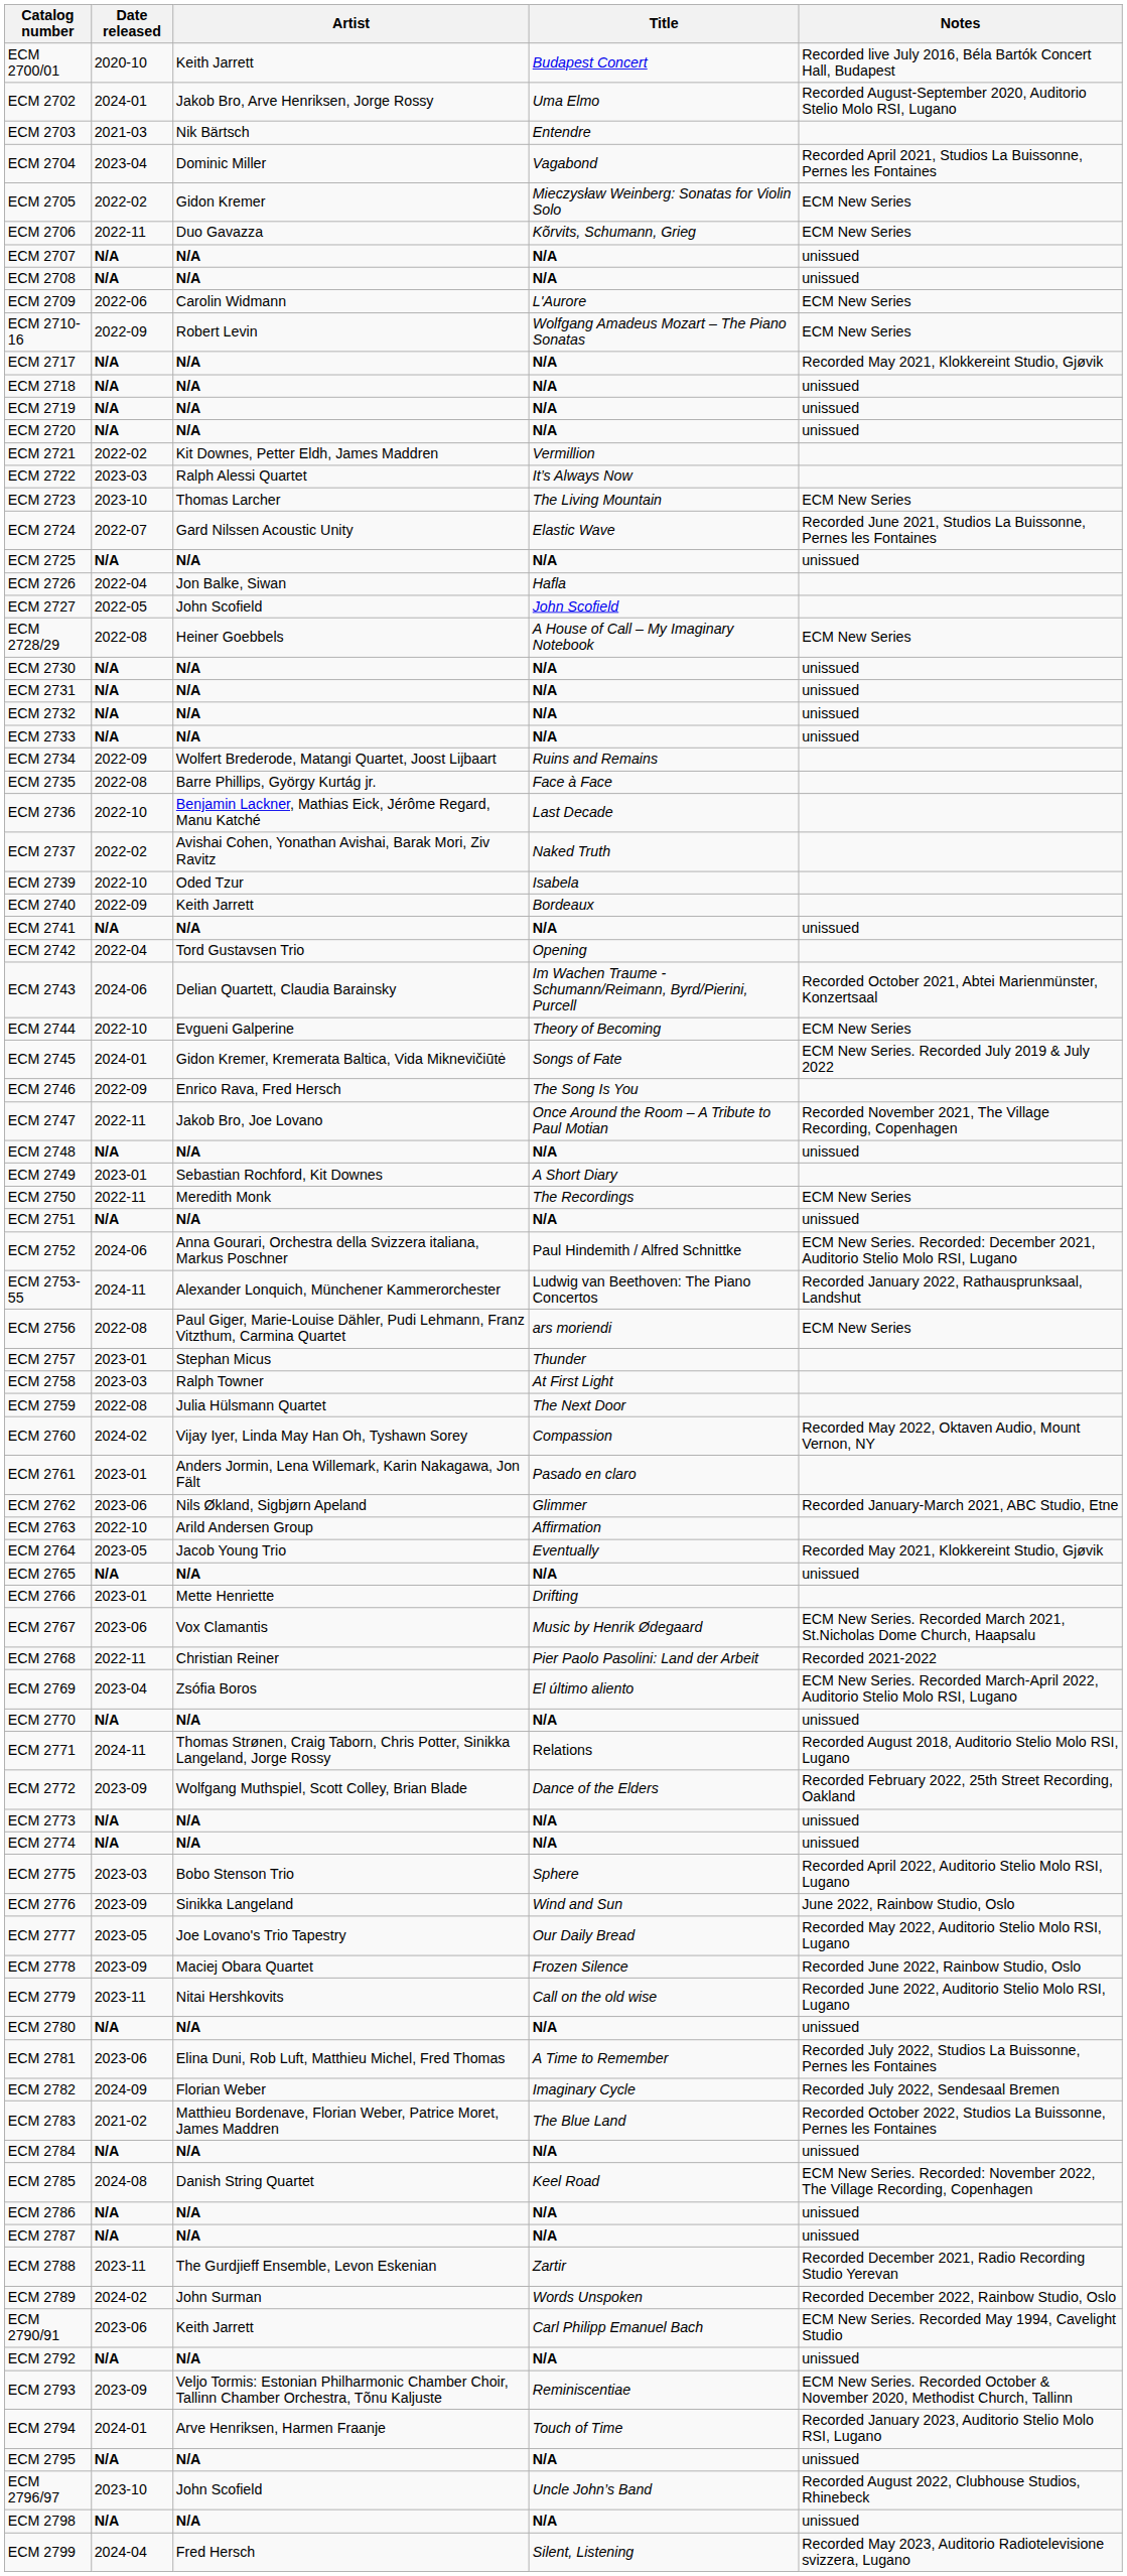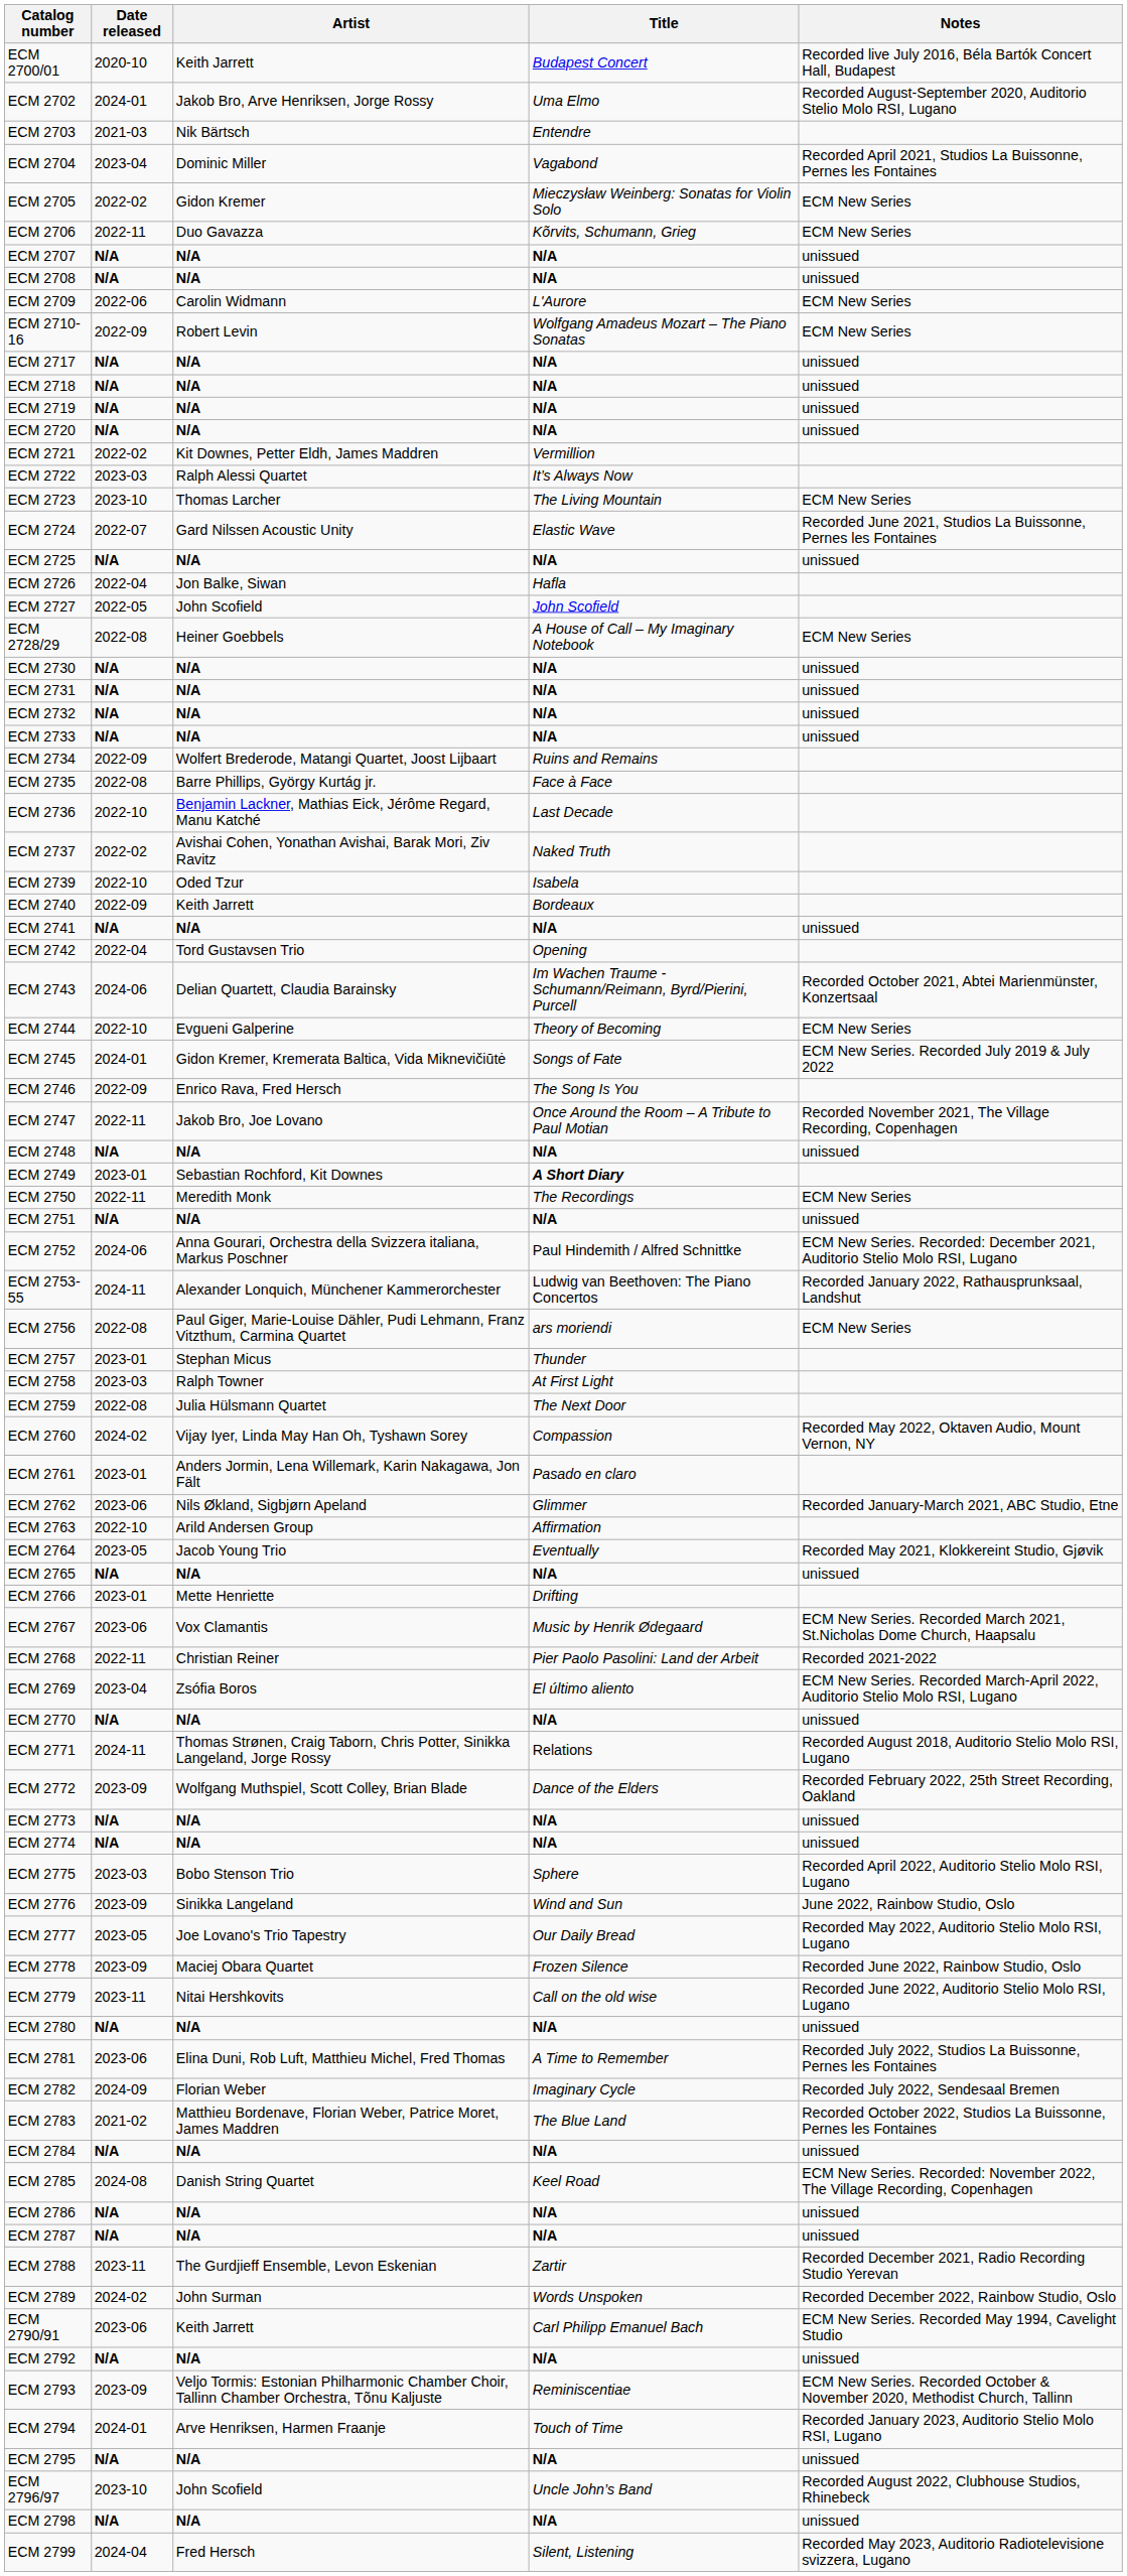ECM 2717 | Notes: Recorded May 2021, Klokkereint Studio, Gjøvik -> unissued
ECM 2749 | Title: normal -> bold
